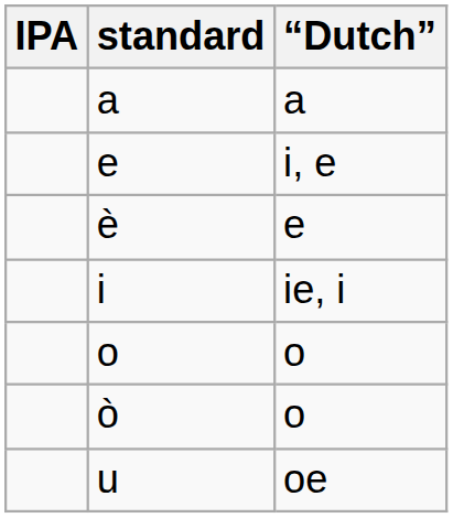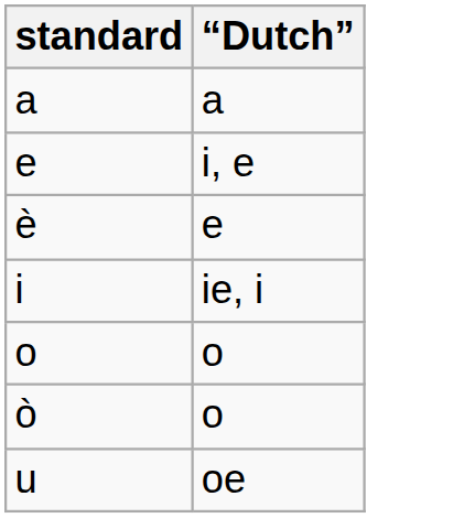- column: IPA
